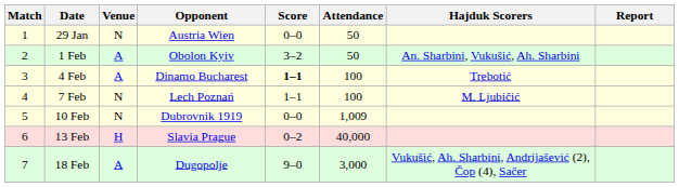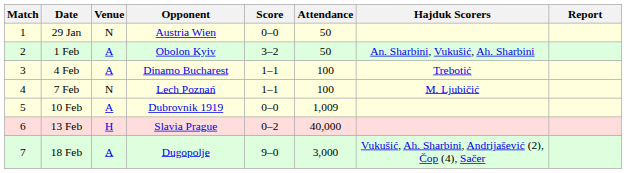4 Feb | Score: bold -> normal
10 Feb | Venue: N -> A
